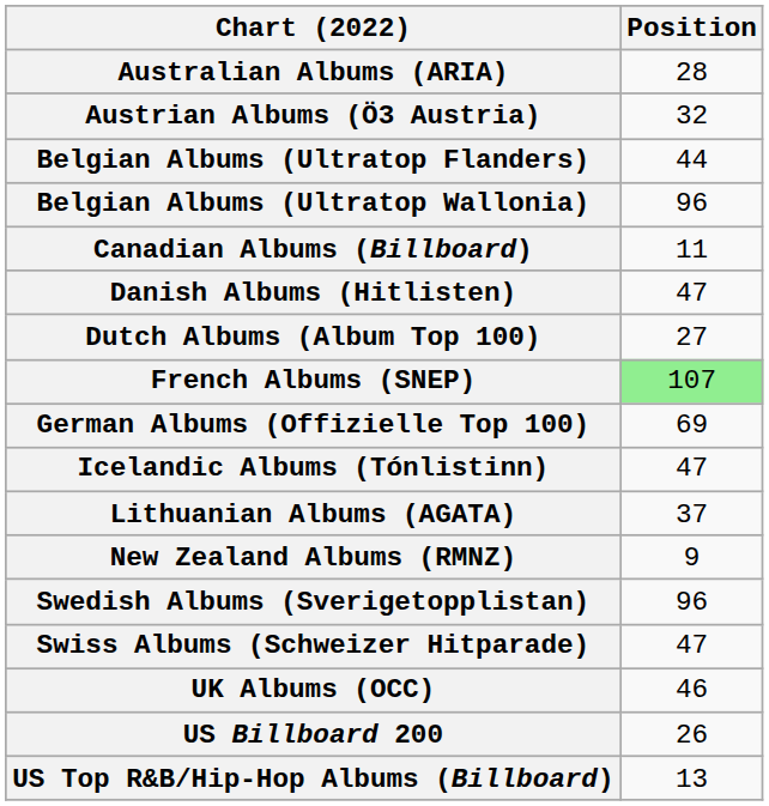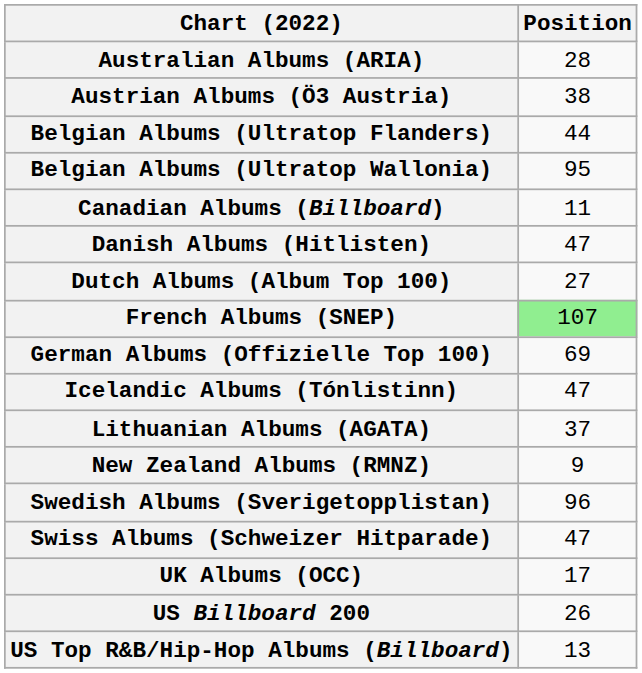Austrian Albums (Ö3 Austria) | Position: 32 -> 38
Belgian Albums (Ultratop Wallonia) | Position: 96 -> 95
UK Albums (OCC) | Position: 46 -> 17
